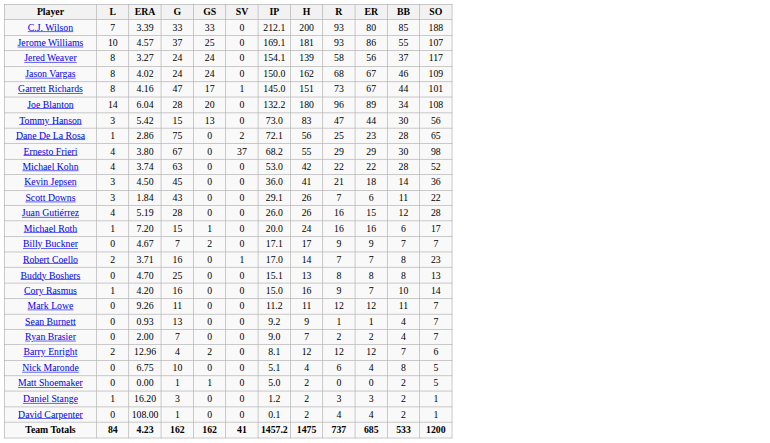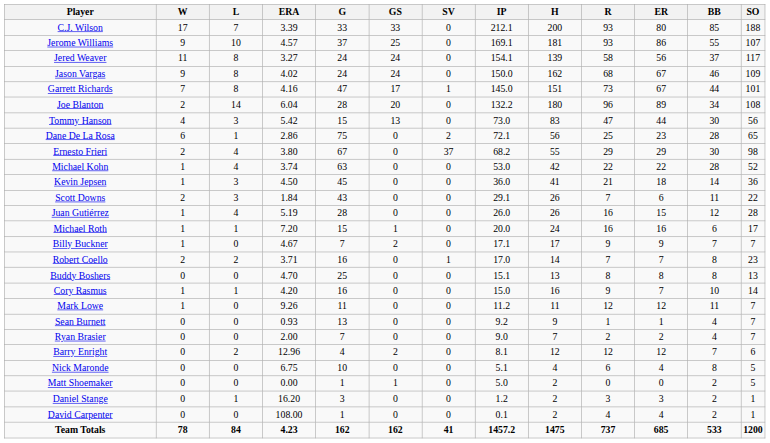+ column: W | 17 | 9 | 11 | 9 | 7 | 2 | 4 | 6 | 2 | 1 | 1 | 2 | 1 | 1 | 1 | 2 | 0 | 1 | 1 | 0 | 0 | 0 | 0 | 0 | 0 | 0 | 78
